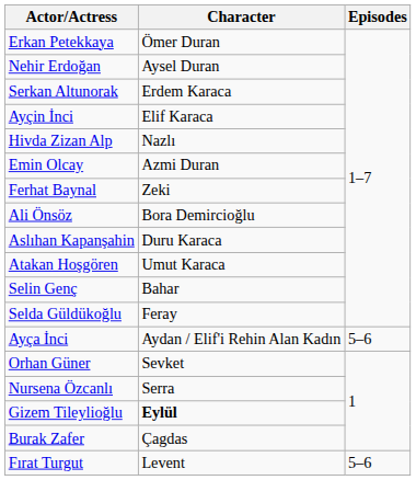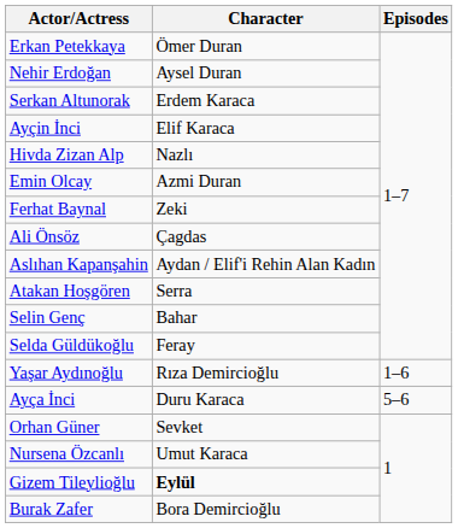Ali Önsöz | Character: Bora Demircioğlu -> Çagdas
Aslıhan Kapanşahin | Character: Duru Karaca -> Aydan / Elif'i Rehin Alan Kadın
Atakan Hoşgören | Character: Umut Karaca -> Serra
+ row: Yaşar Aydınoğlu | Rıza Demircioğlu | 1–6
Ayça İnci | Character: Aydan / Elif'i Rehin Alan Kadın -> Duru Karaca
Nursena Özcanlı | Character: Serra -> Umut Karaca
Burak Zafer | Character: Çagdas -> Bora Demircioğlu
- row: Fırat Turgut | Levent | 5–6
